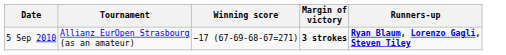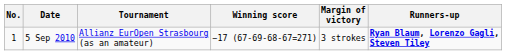+ column: No. | 1
5 Sep 2010 | Margin of victory: bold -> normal
